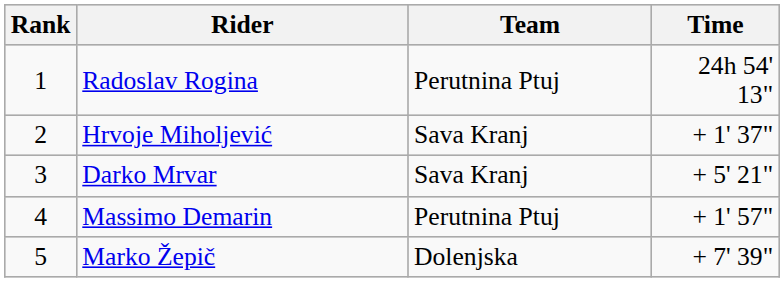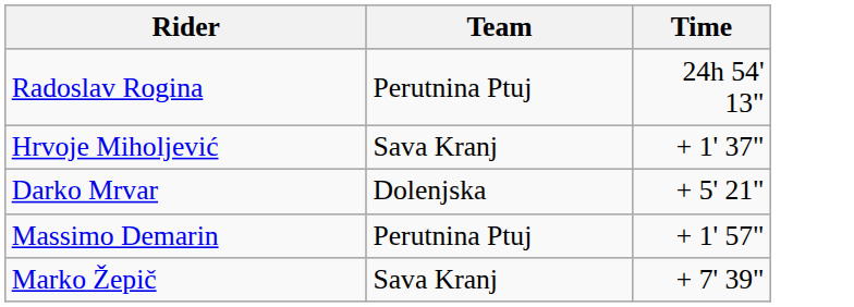- column: Rank | 1 | 2 | 3 | 4 | 5
Darko Mrvar | Team: Sava Kranj -> Dolenjska
Marko Žepič | Team: Dolenjska -> Sava Kranj
